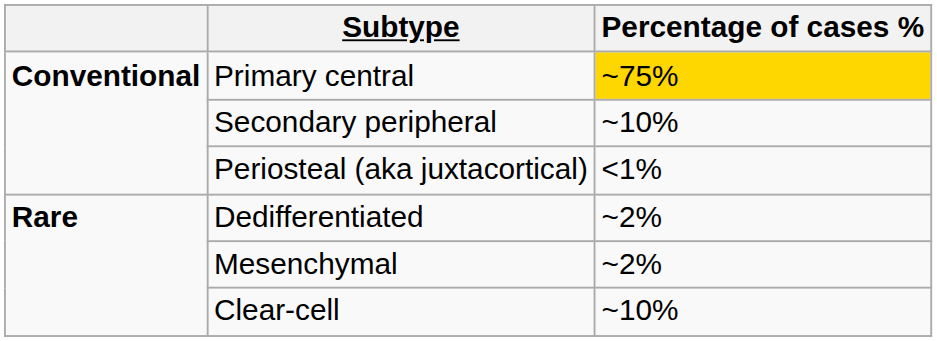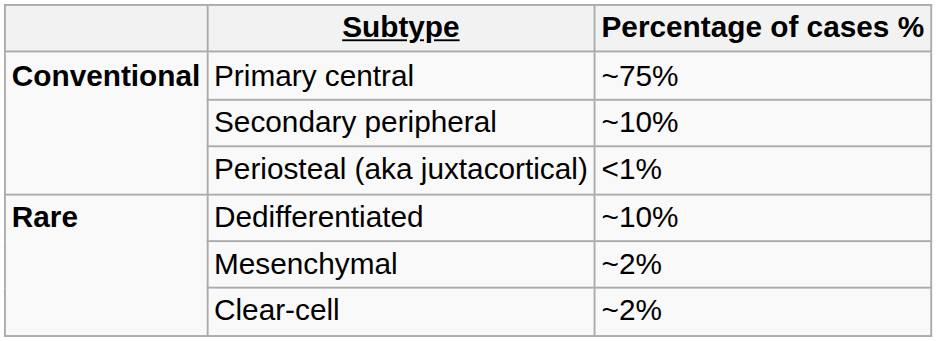Primary central | Percentage of cases %: gold background -> no background
Dedifferentiated | Percentage of cases %: ~2% -> ~10%
Clear-cell | Percentage of cases %: ~10% -> ~2%
